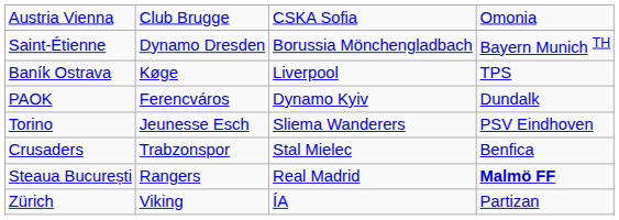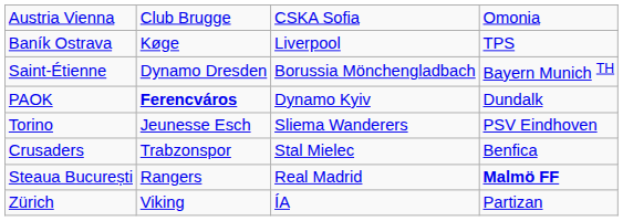rows swapped: Baník Ostrava <-> Saint-Étienne
PAOK | column 2: normal -> bold
